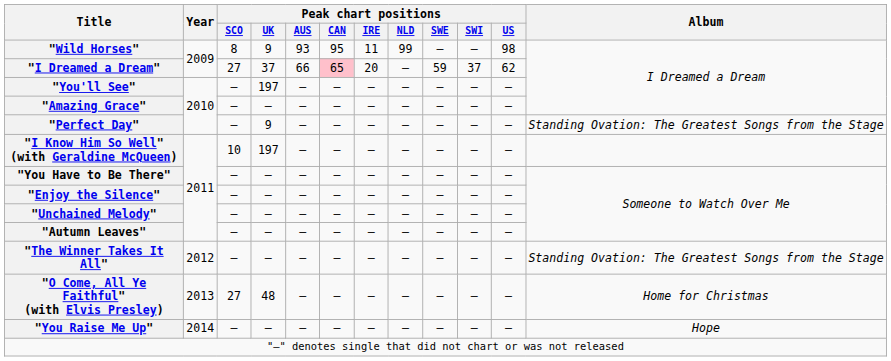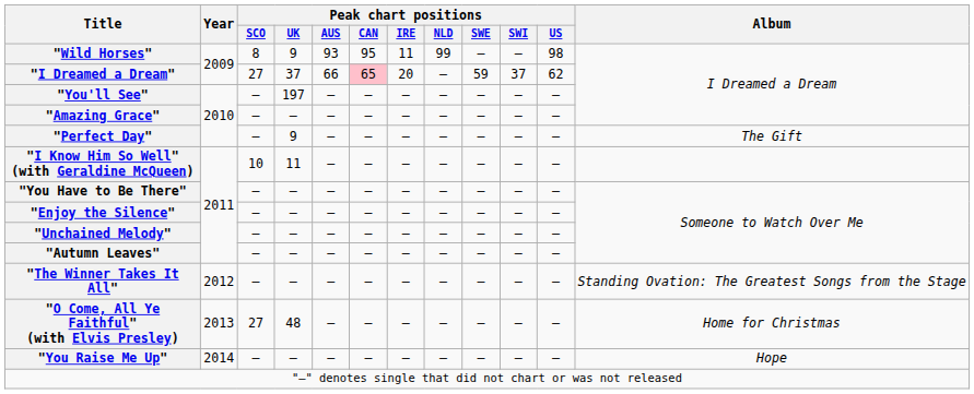"Perfect Day" | Album: Standing Ovation: The Greatest Songs from the Stage -> The Gift
"I Know Him So Well" (with Geraldine McQueen) | Peak chart positions / UK: 197 -> 11
